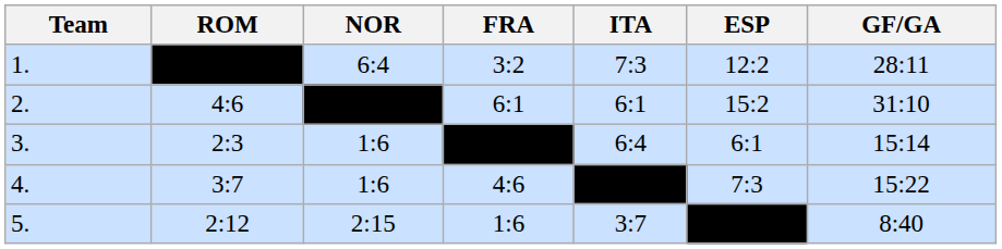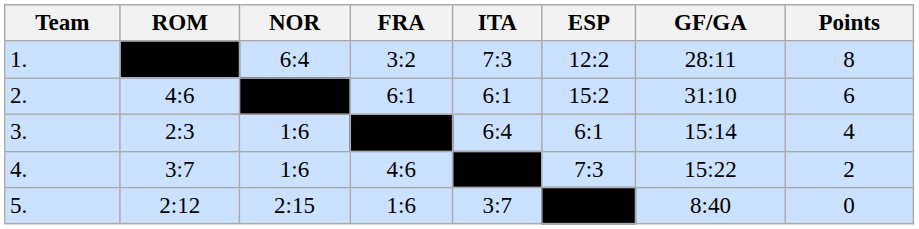+ column: Points | 8 | 6 | 4 | 2 | 0
